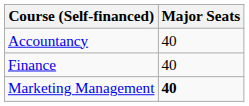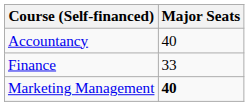Finance | Major Seats: 40 -> 33
